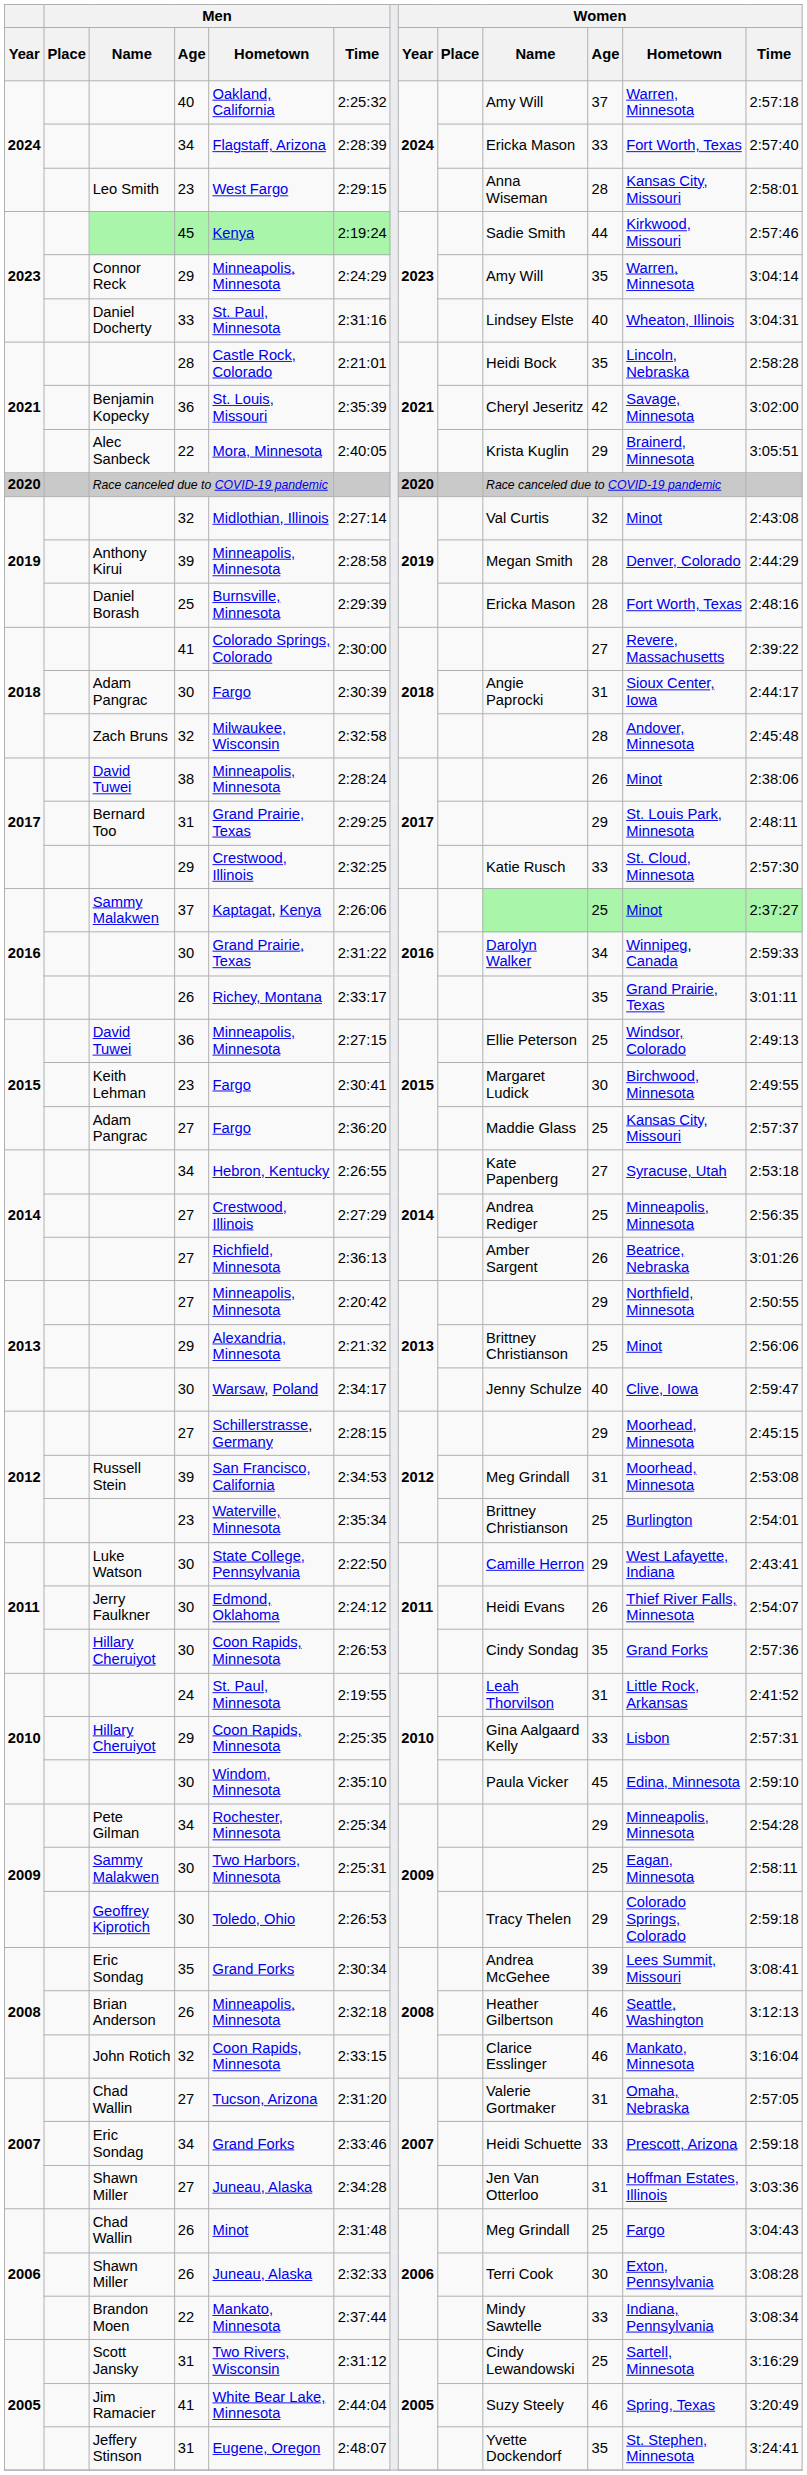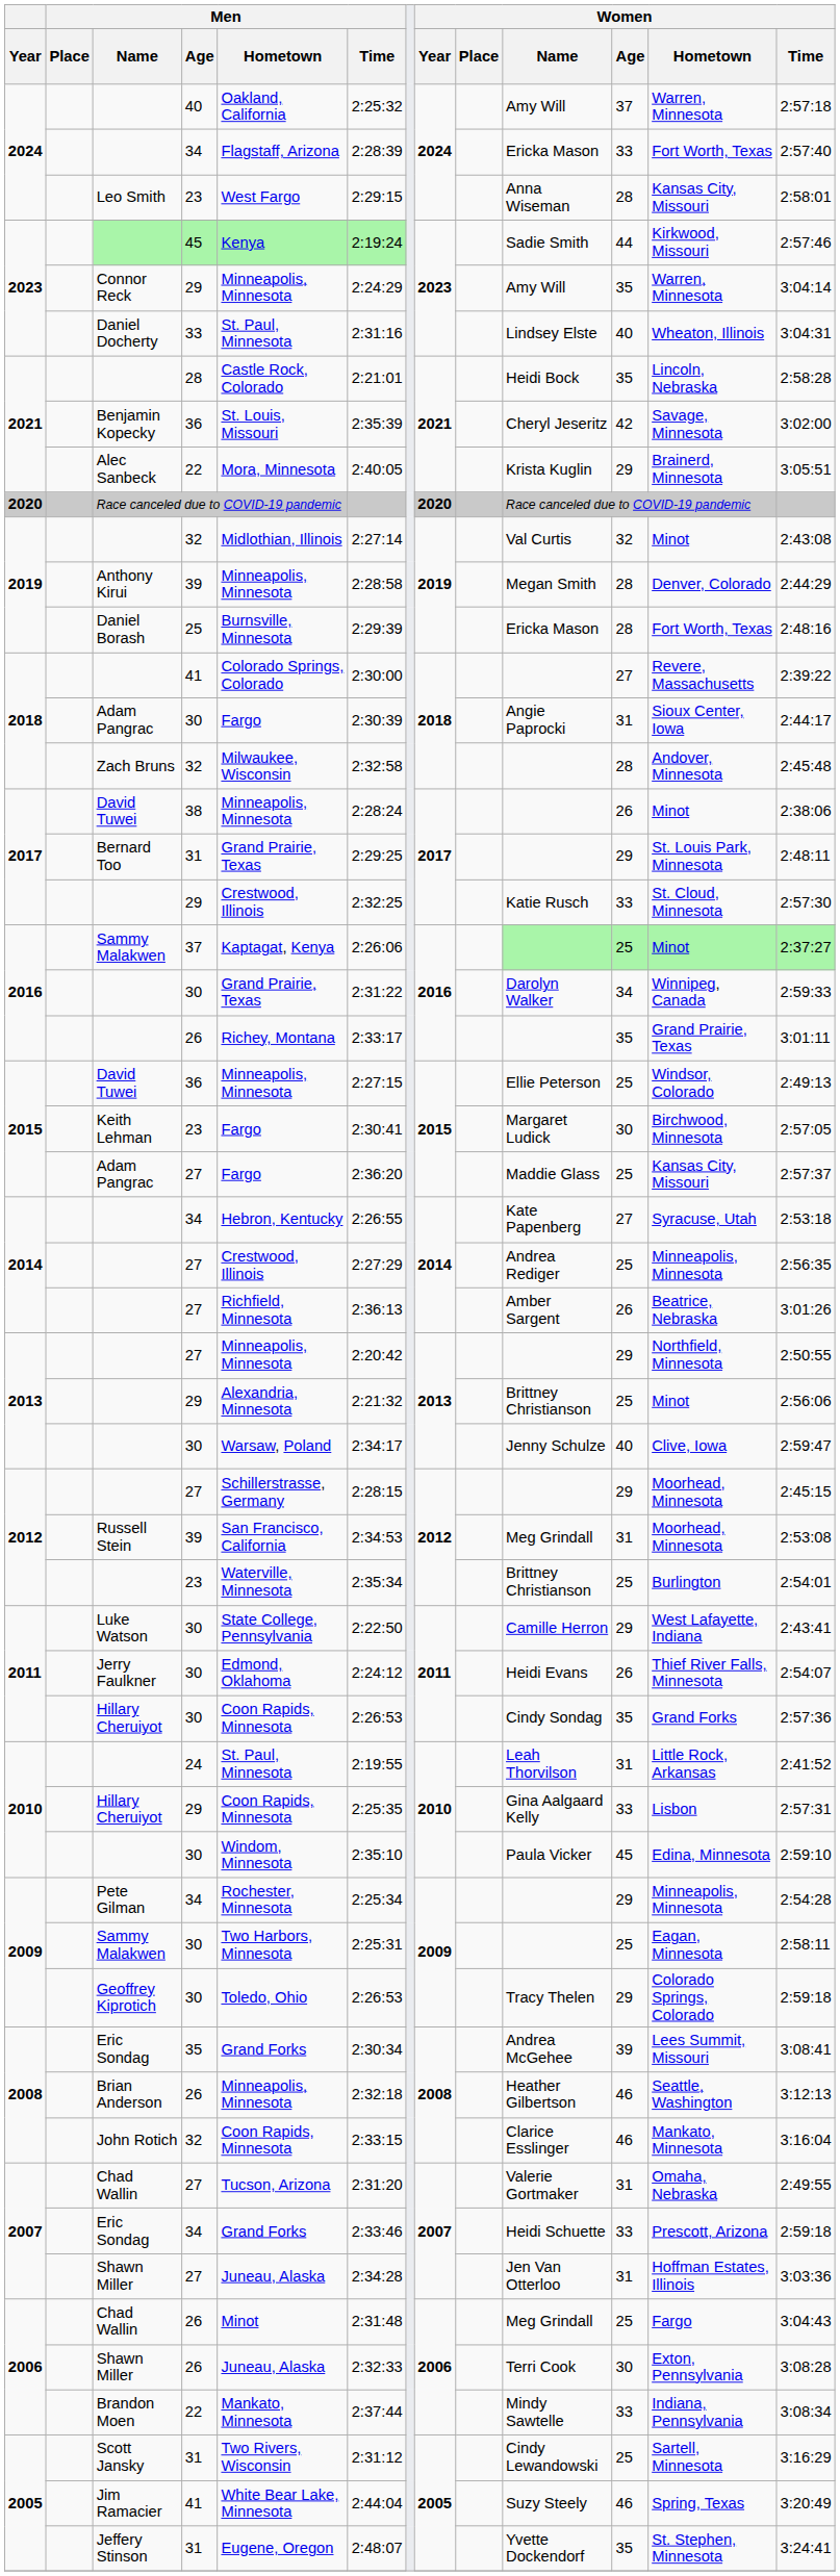Keith Lehman | Women / Time: 2:49:55 -> 2:57:05
Chad Wallin / 27 | Women / Time: 2:57:05 -> 2:49:55
